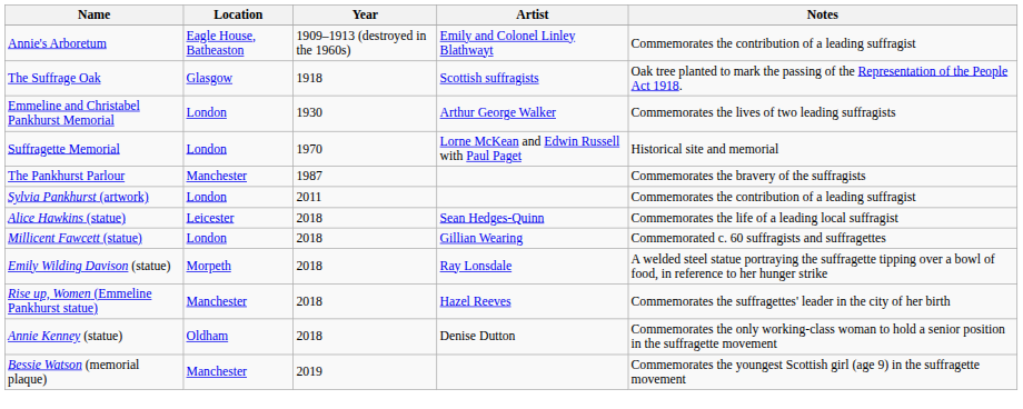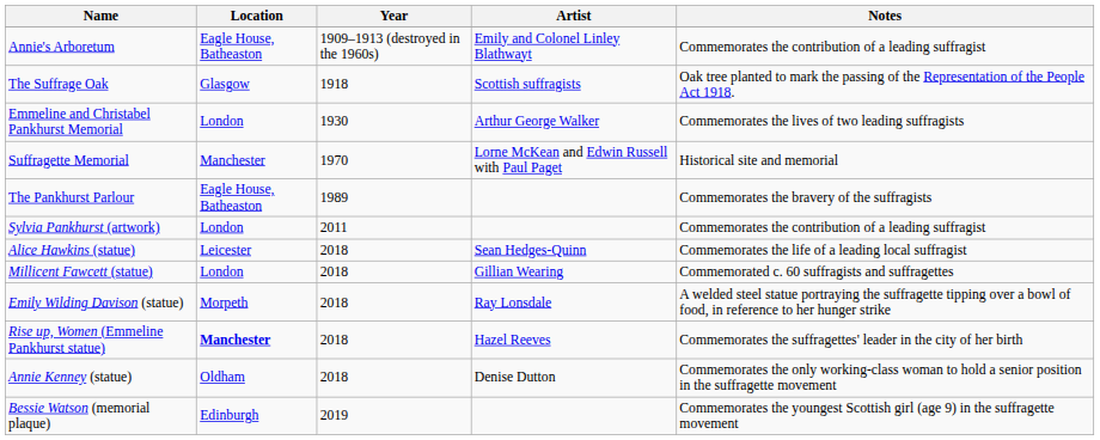Suffragette Memorial | Location: London -> Manchester
The Pankhurst Parlour | Location: Manchester -> Eagle House, Batheaston
The Pankhurst Parlour | Year: 1987 -> 1989
Rise up, Women (Emmeline Pankhurst statue) | Location: normal -> bold
Bessie Watson (memorial plaque) | Location: Manchester -> Edinburgh
